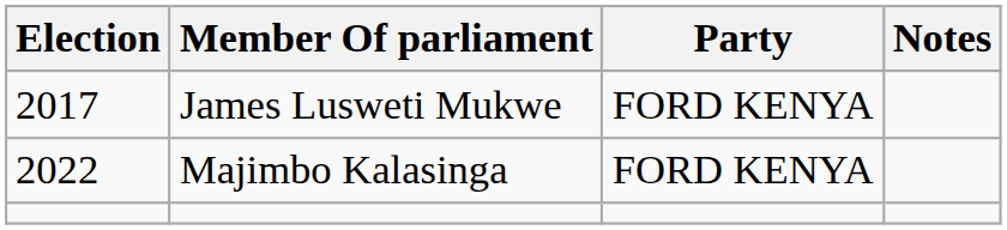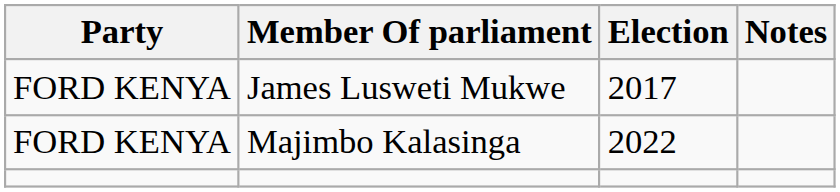columns swapped: Election <-> Party
